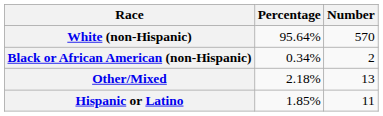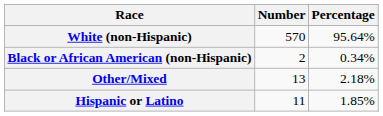columns swapped: Number <-> Percentage
